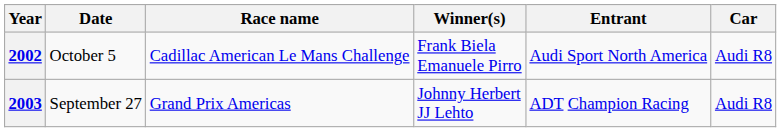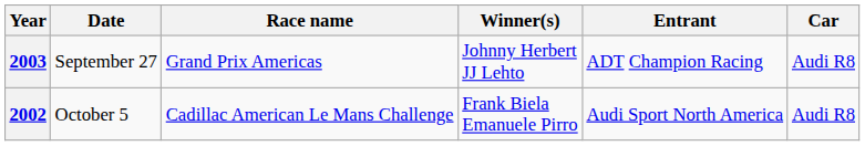rows swapped: 2002 <-> 2003
